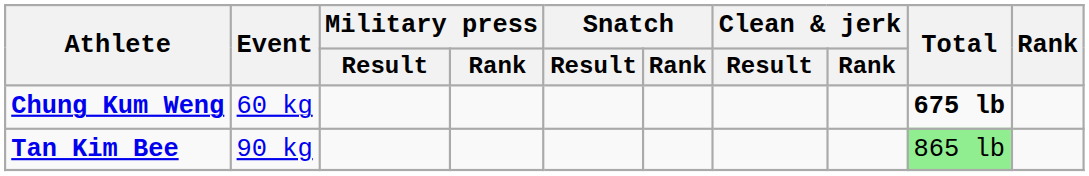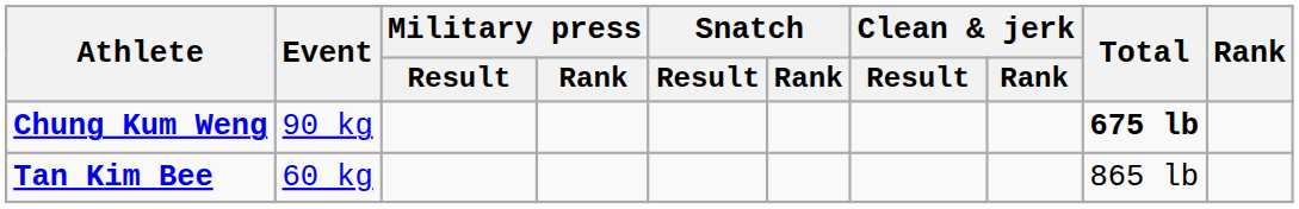Chung Kum Weng | Event: 60 kg -> 90 kg
Tan Kim Bee | Event: 90 kg -> 60 kg
Tan Kim Bee | Total: lightgreen background -> no background
